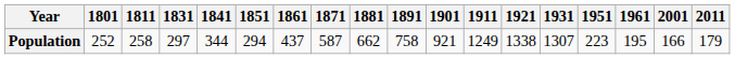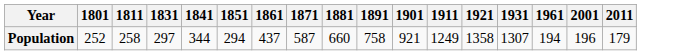- column: 1951 | 223
Population | 1881: 662 -> 660
Population | 1921: 1338 -> 1358
Population | 1961: 195 -> 194
Population | 2001: 166 -> 196
